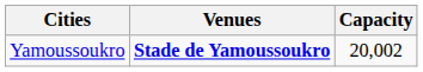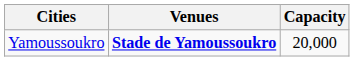Yamoussoukro | Capacity: 20,002 -> 20,000
